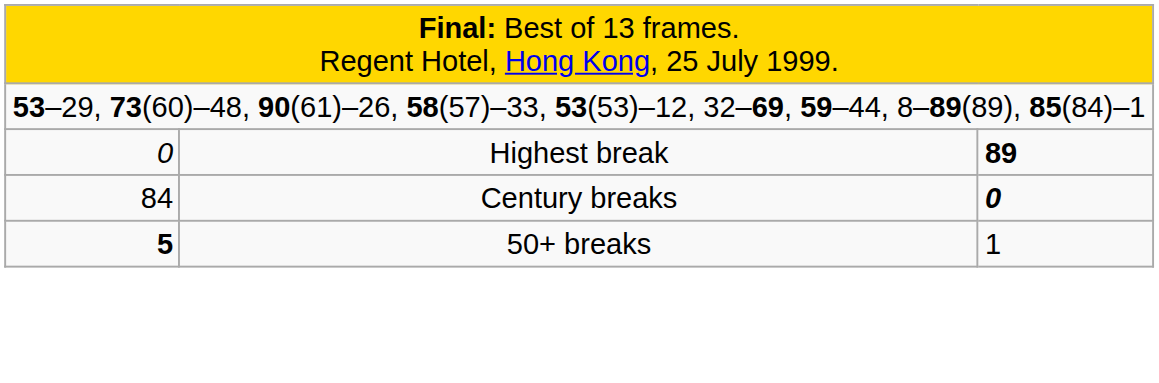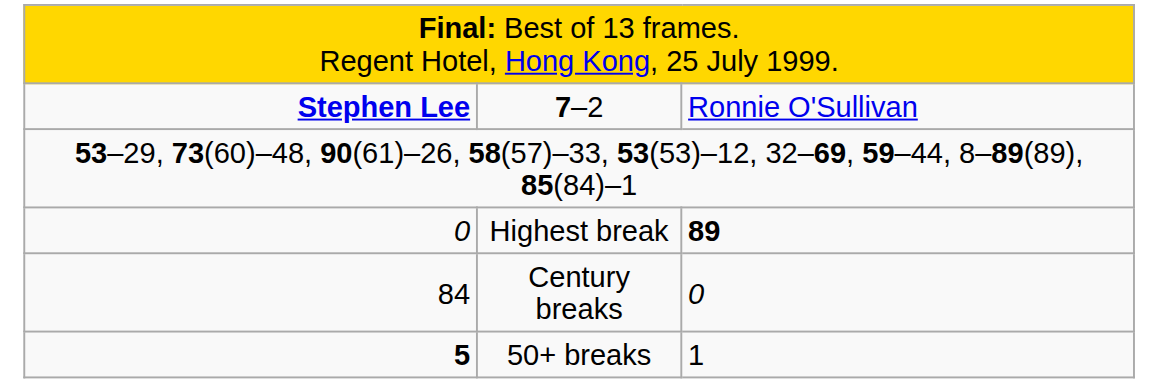+ row: Stephen Lee | 7–2 | Ronnie O'Sullivan
Century breaks | column 3: bold -> normal
